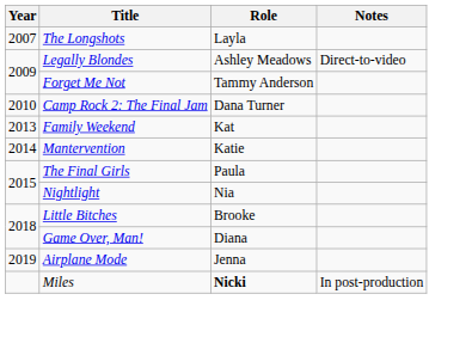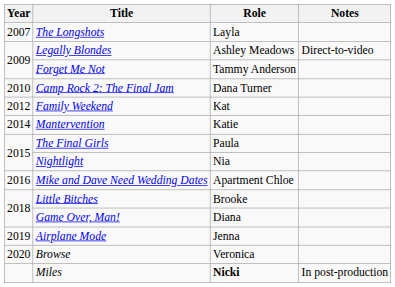Family Weekend | Year: 2013 -> 2012
+ row: 2016 | Mike and Dave Need Wedding Dates | Apartment Chloe
+ row: 2020 | Browse | Veronica
